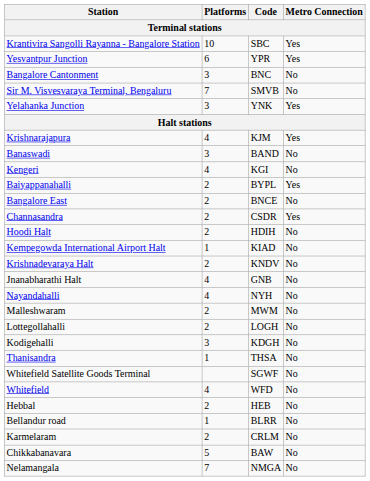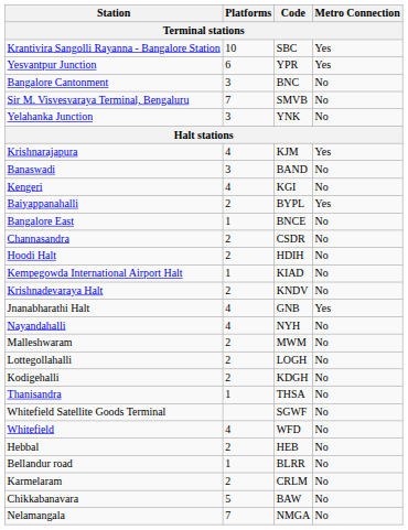Yelahanka Junction | Metro Connection: Yes -> No
Bangalore East | Platforms: 2 -> 1
Channasandra | Metro Connection: Yes -> No
Jnanabharathi Halt | Metro Connection: No -> Yes
Kodigehalli | Platforms: 3 -> 2
